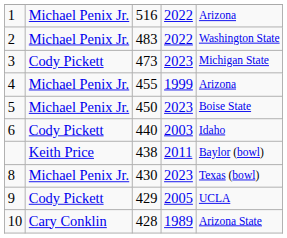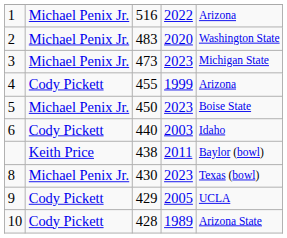2 | column 4: 2022 -> 2020
3 | column 2: Cody Pickett -> Michael Penix Jr.
4 | column 2: Michael Penix Jr. -> Cody Pickett
10 | column 2: Cary Conklin -> Cody Pickett
